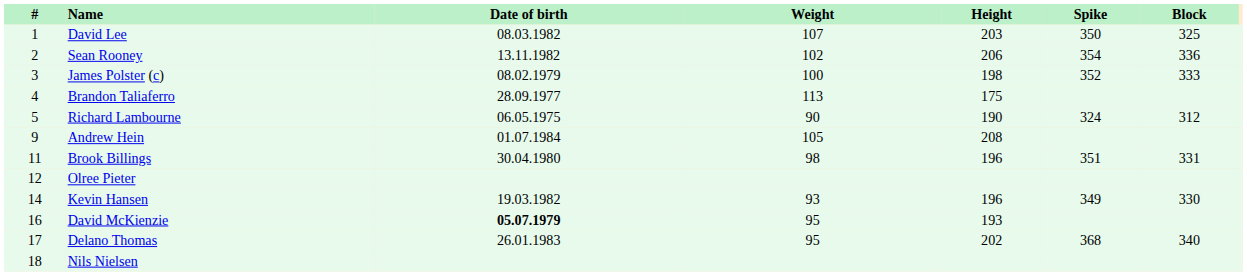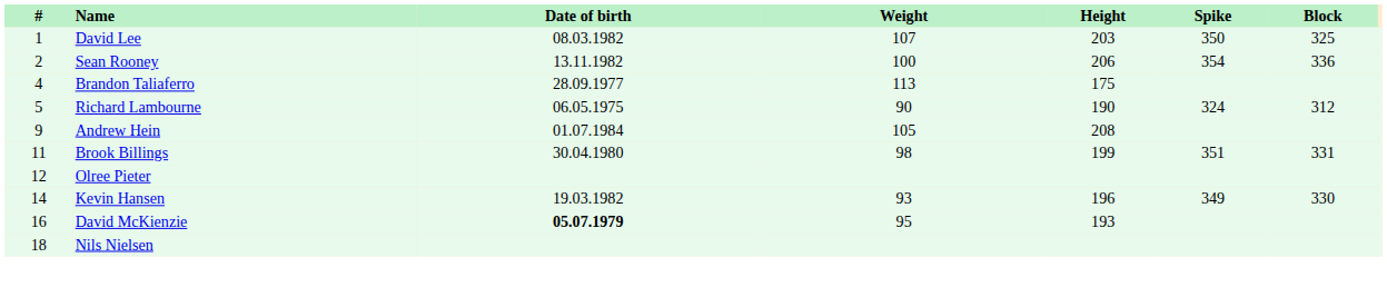Sean Rooney | Weight: 102 -> 100
- row: 3 | James Polster (c) | 08.02.1979 | 100 | 198 | 352 | 333
Brook Billings | Height: 196 -> 199
- row: 17 | Delano Thomas | 26.01.1983 | 95 | 202 | 368 | 340
